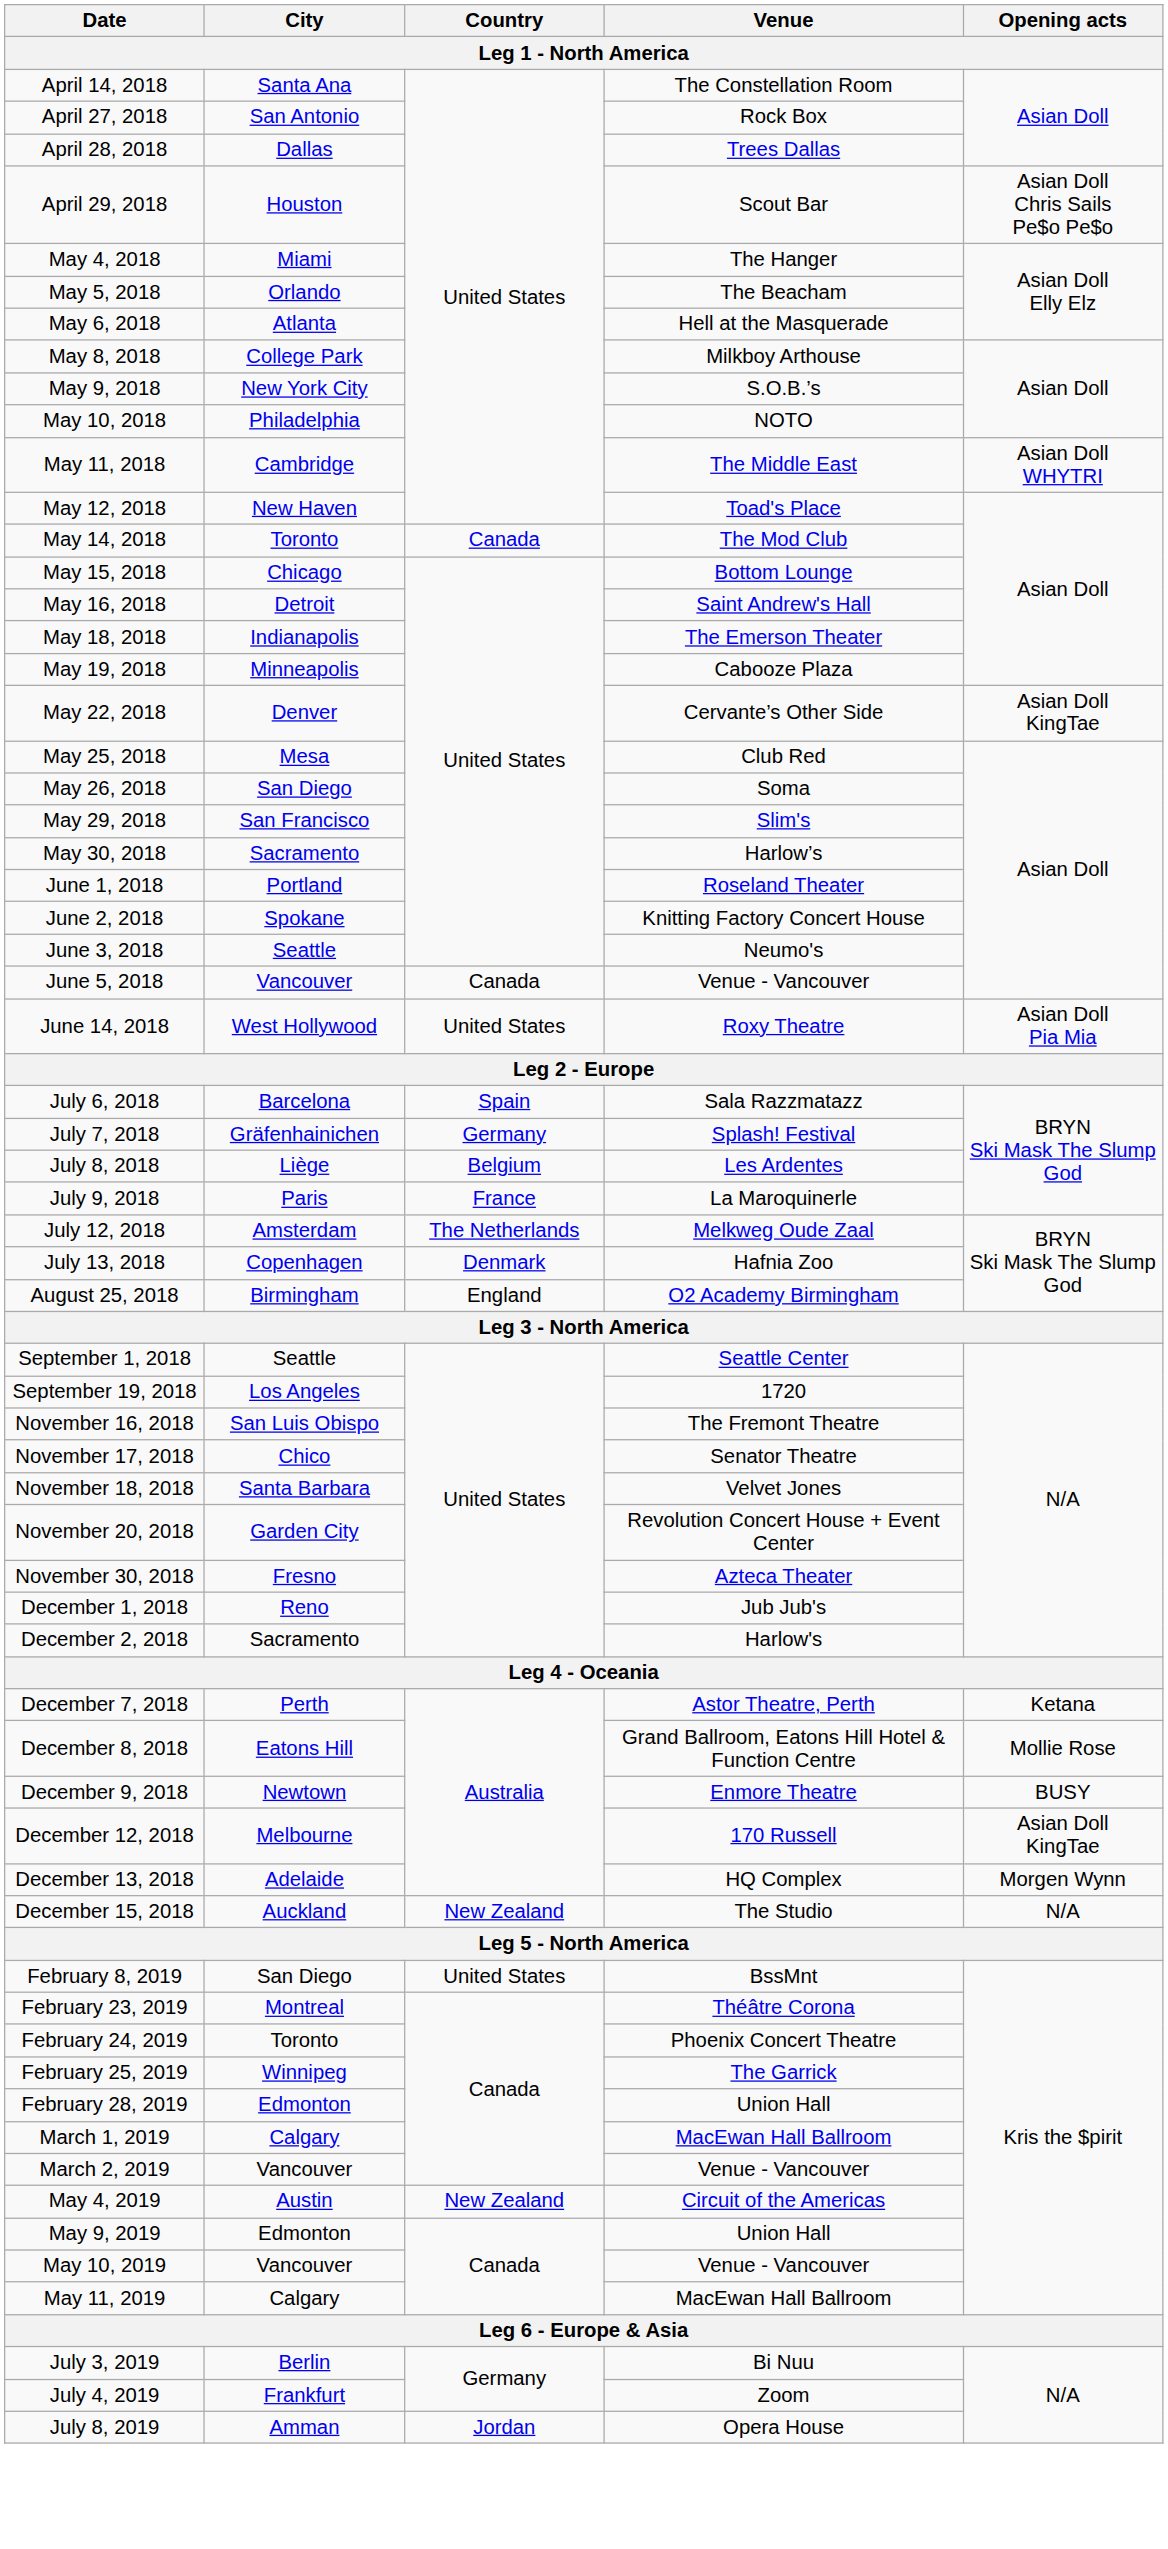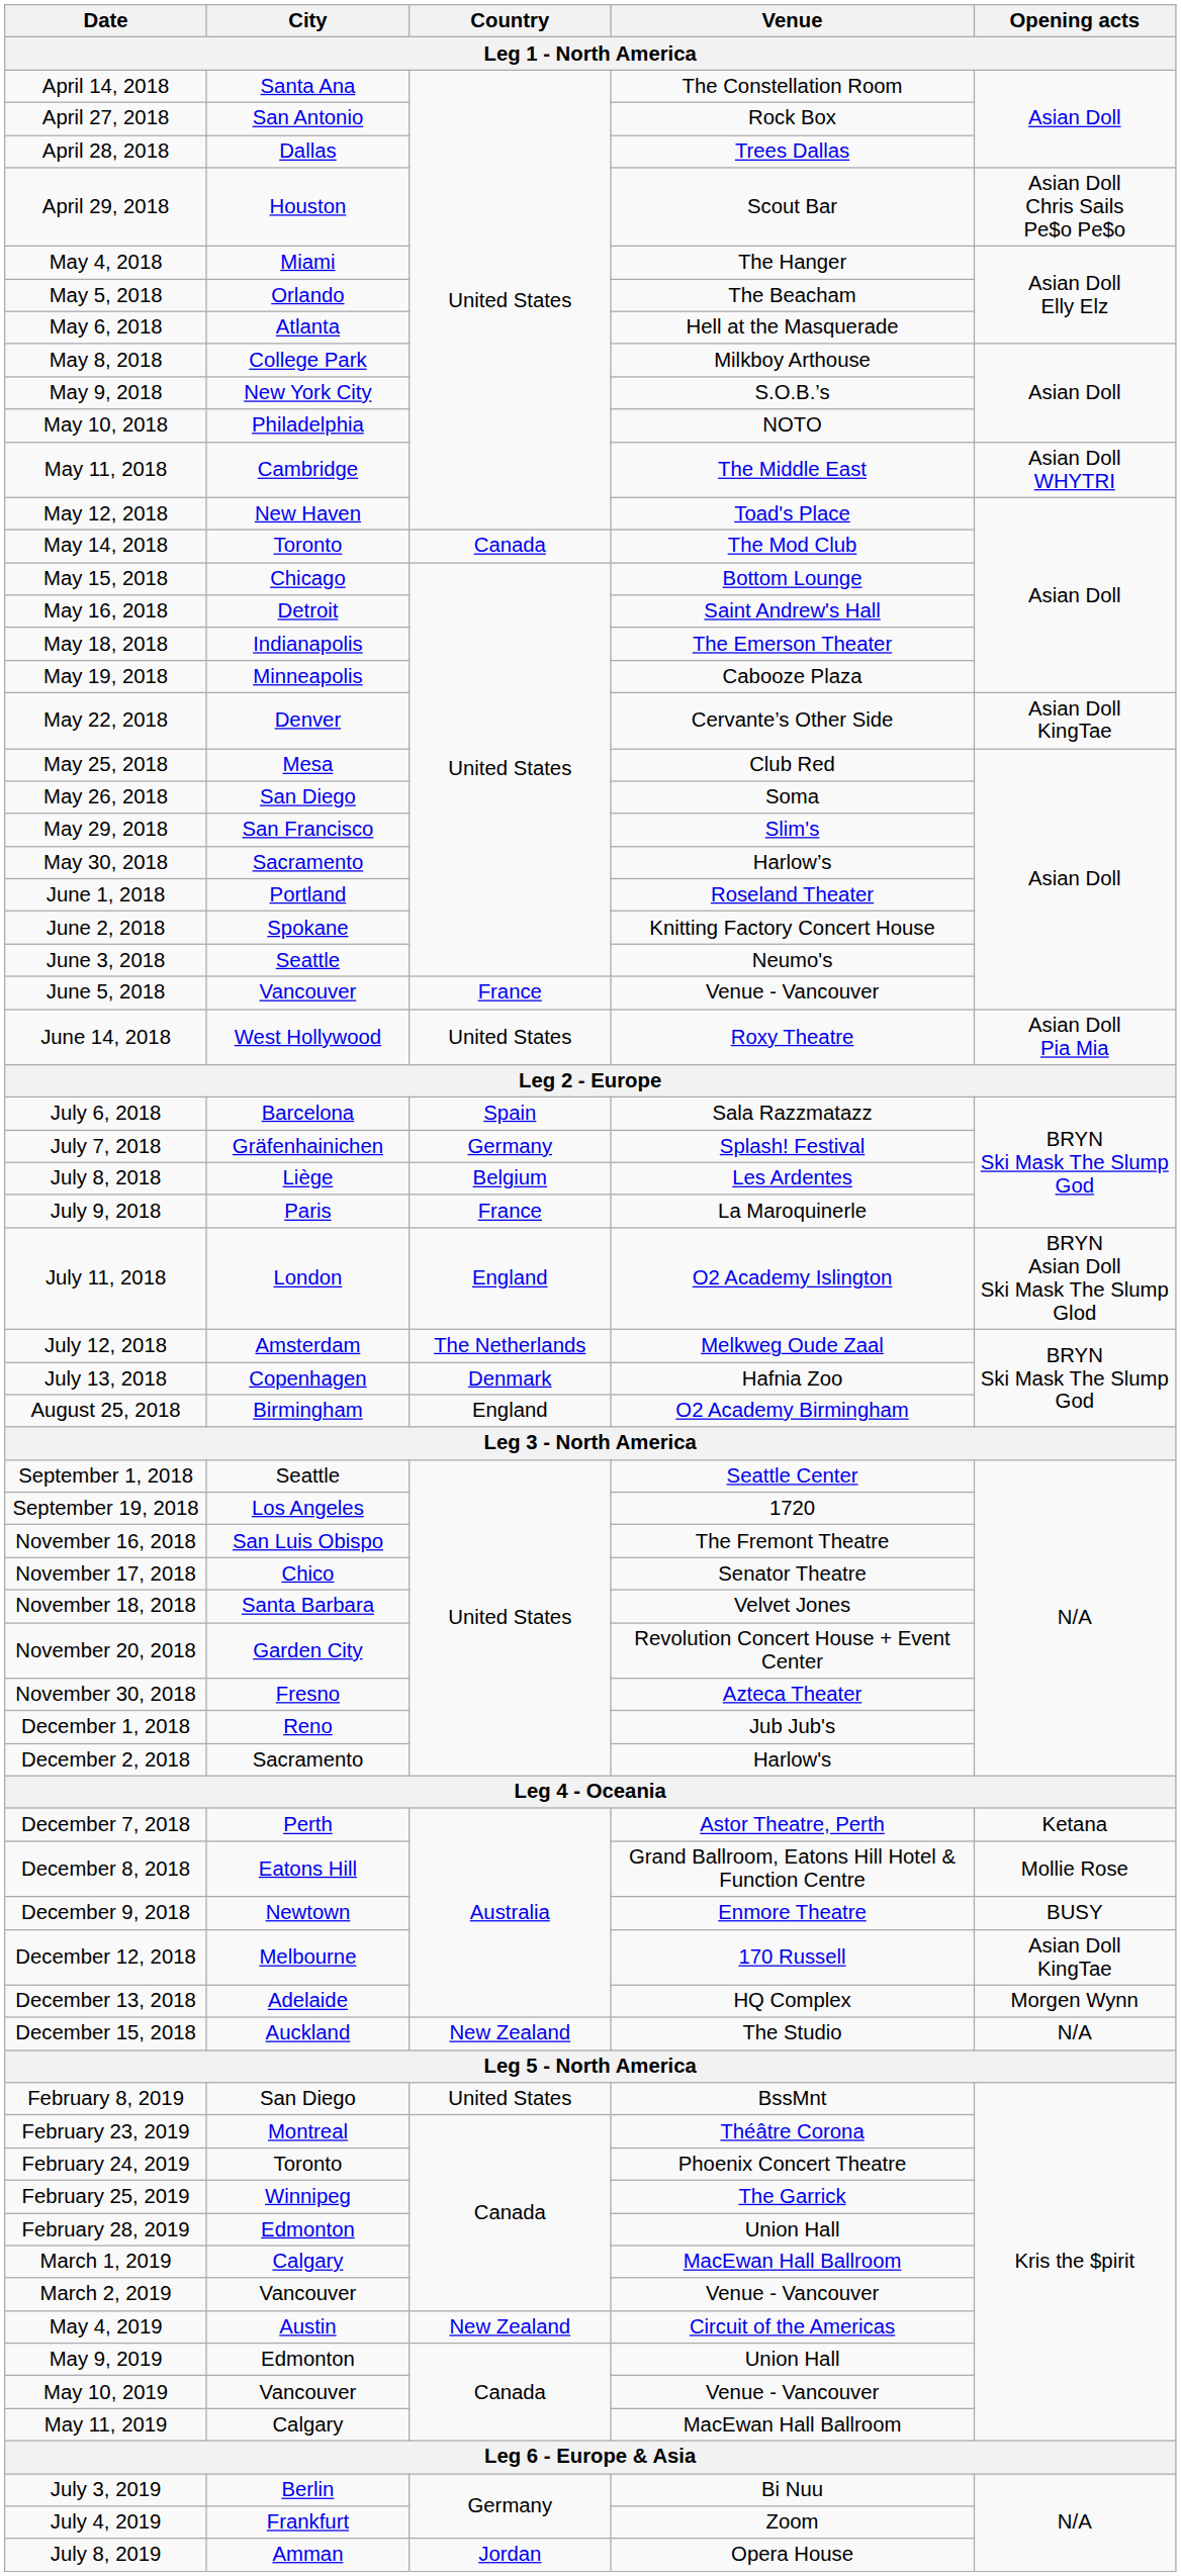June 5, 2018 | Country: Canada -> France
+ row: July 11, 2018 | London | England | O2 Academy Islington | BRYN Asian Doll Ski Mask The Slump Glod
